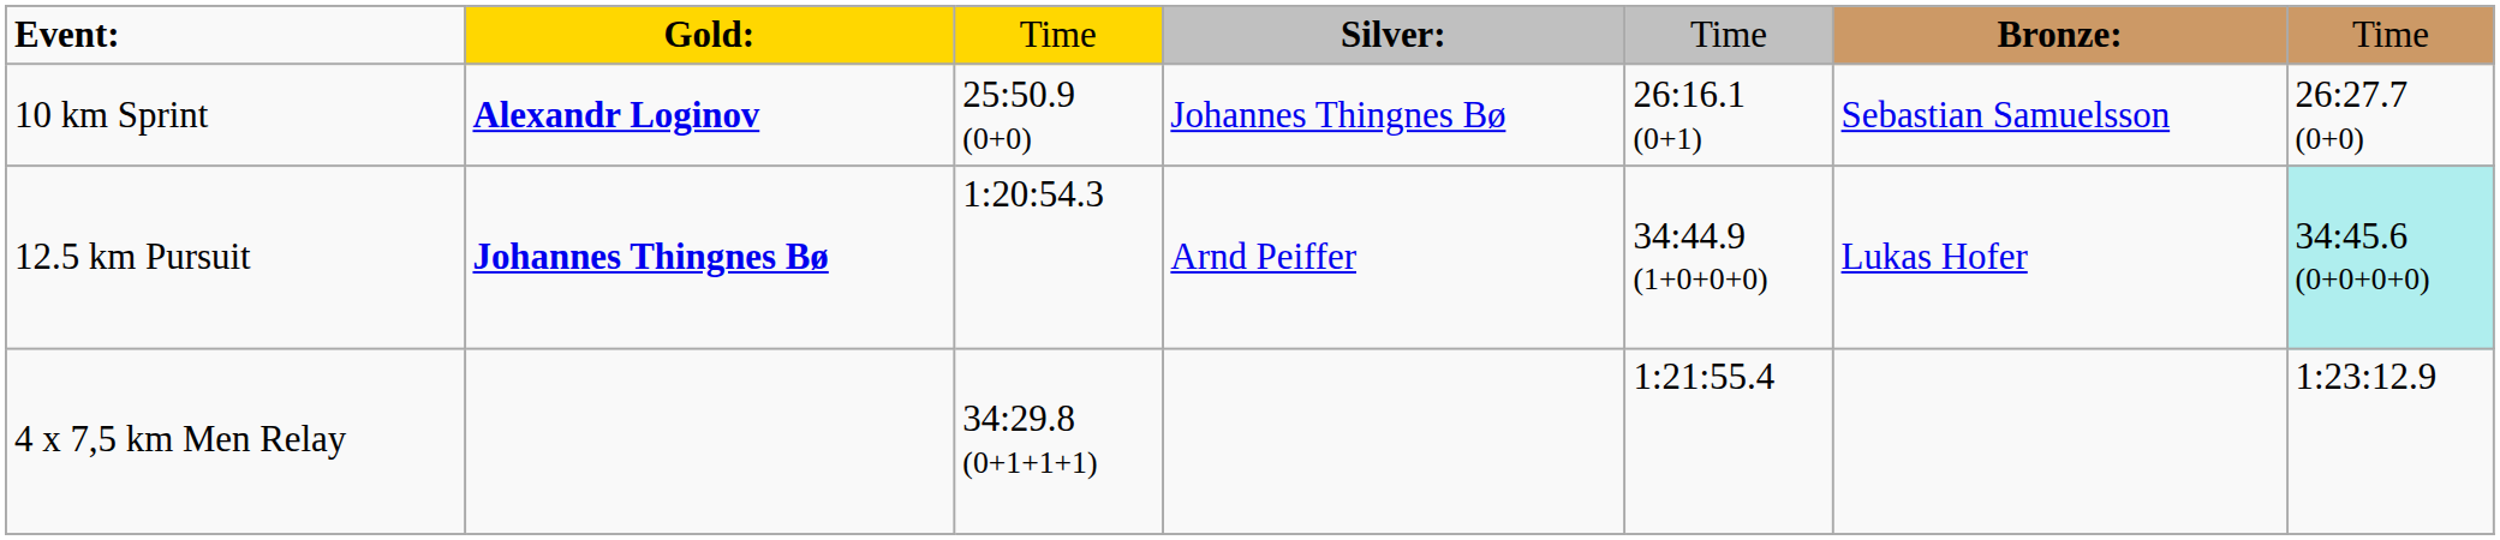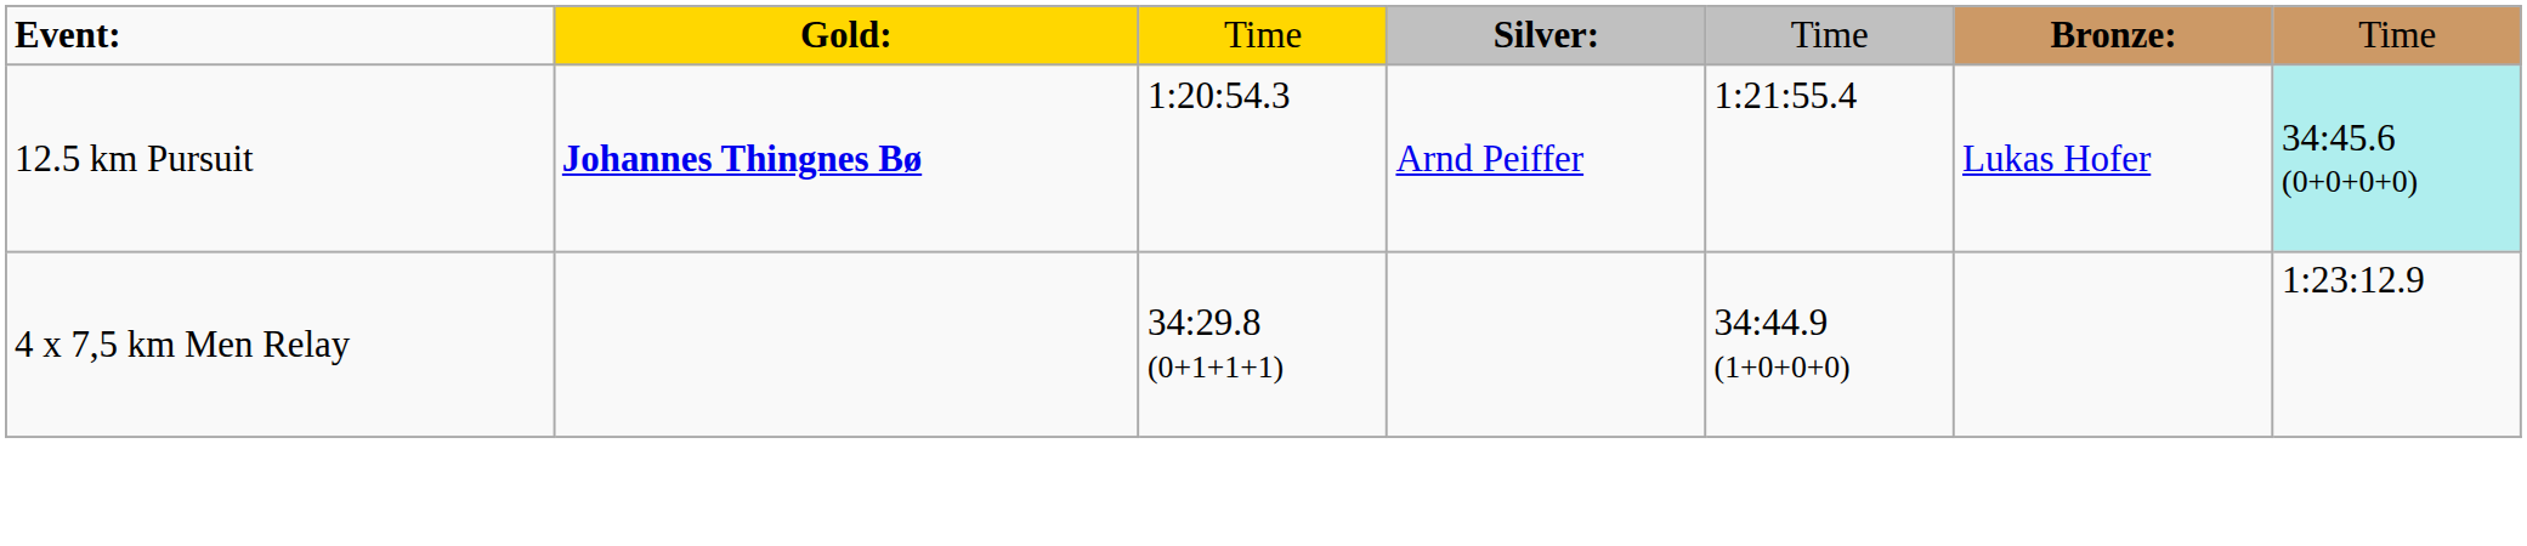- row: 10 km Sprint | Alexandr Loginov | 25:50.9 (0+0) | Johannes Thingnes Bø | 26:16.1 (0+1) | Sebastian Samuelsson | 26:27.7 (0+0)
12.5 km Pursuit | column 5: 34:44.9 (1+0+0+0) -> 1:21:55.4
4 x 7,5 km Men Relay | column 5: 1:21:55.4 -> 34:44.9 (1+0+0+0)
